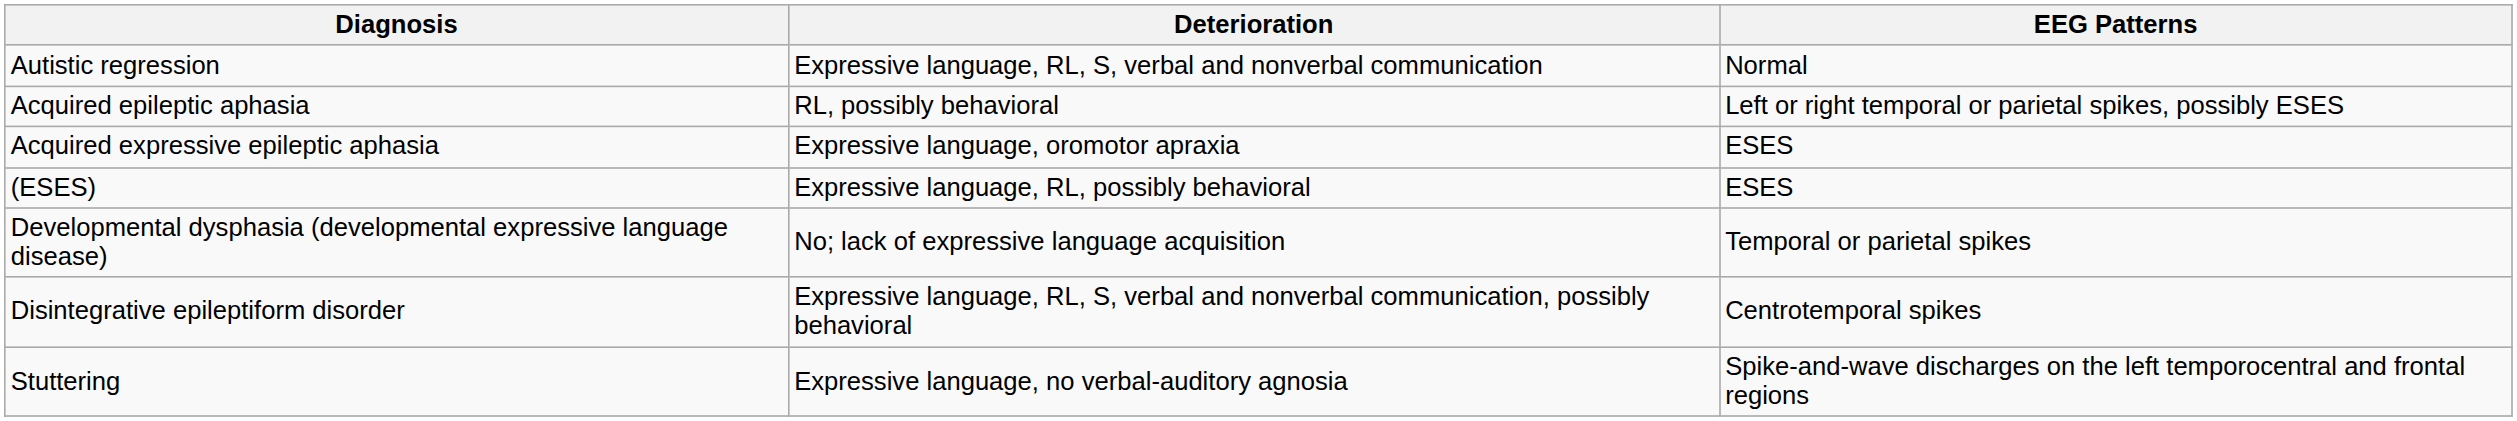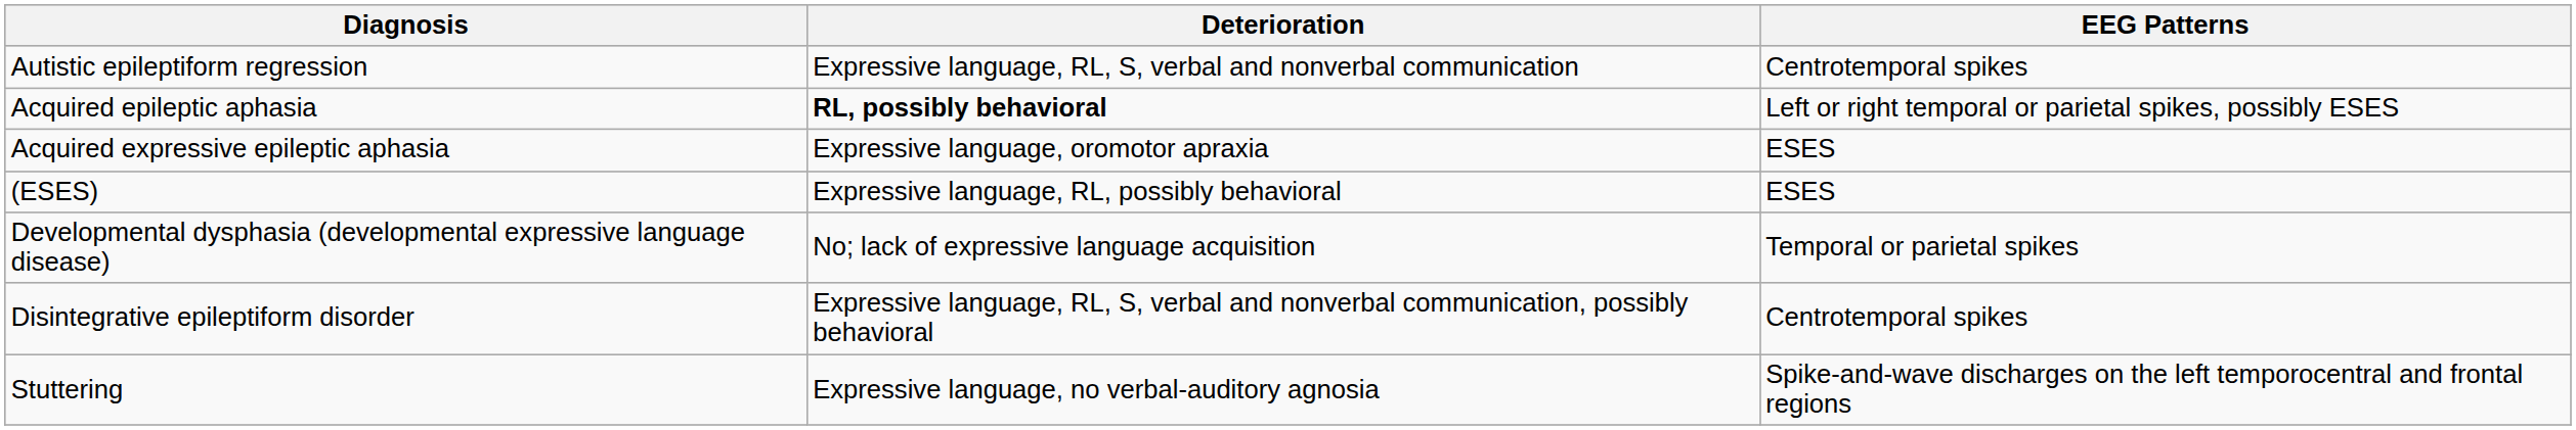+ row: Autistic epileptiform regression | Expressive language, RL, S, verbal and nonverbal communication | Centrotemporal spikes
- row: Autistic regression | Expressive language, RL, S, verbal and nonverbal communication | Normal
Acquired epileptic aphasia | Deterioration: normal -> bold
